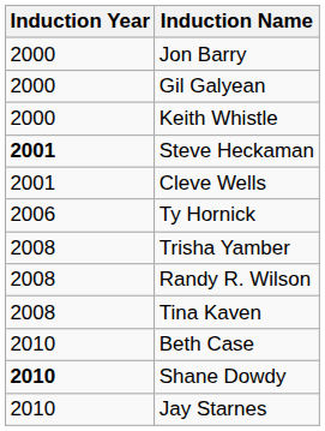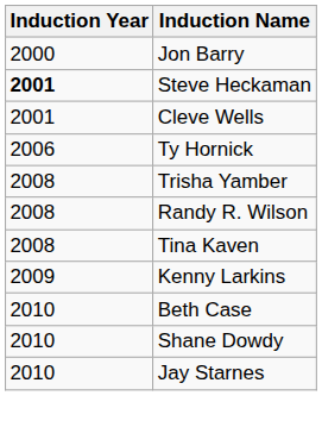- row: 2000 | Gil Galyean
- row: 2000 | Keith Whistle
+ row: 2009 | Kenny Larkins
Shane Dowdy | Induction Year: bold -> normal
